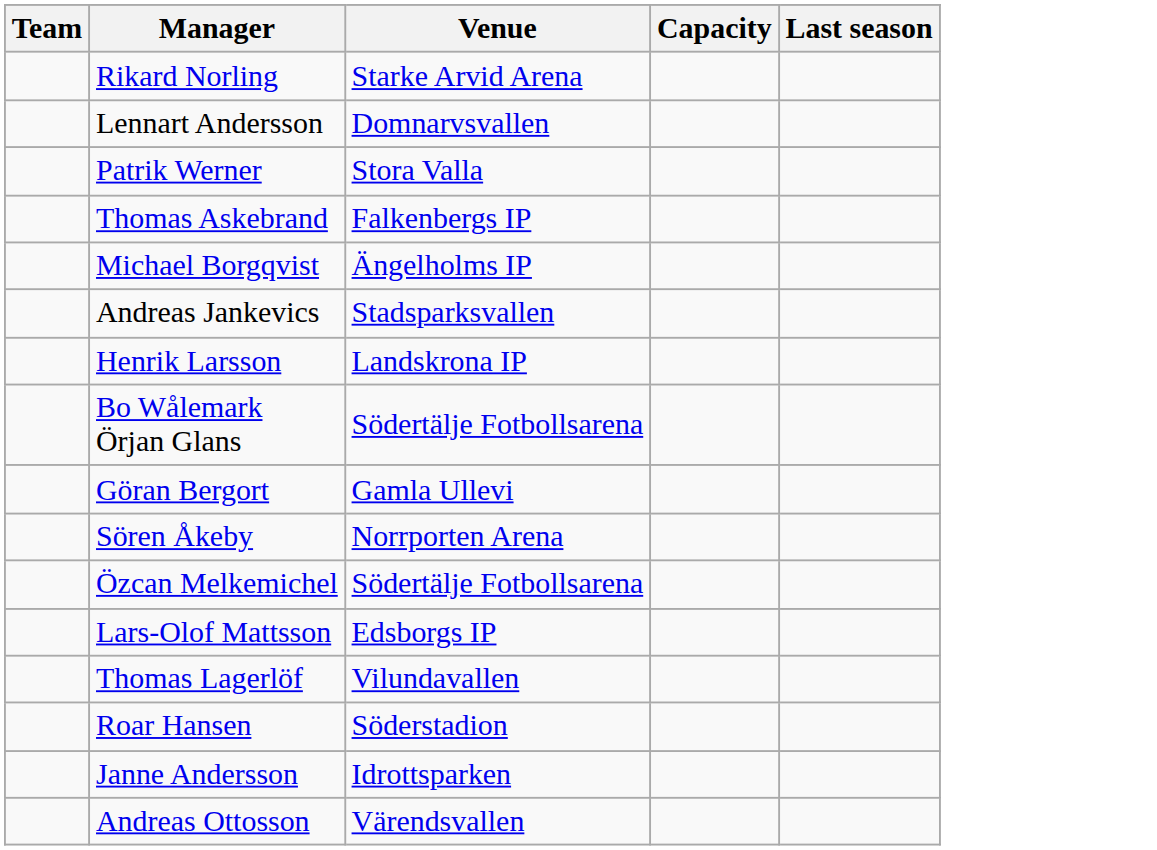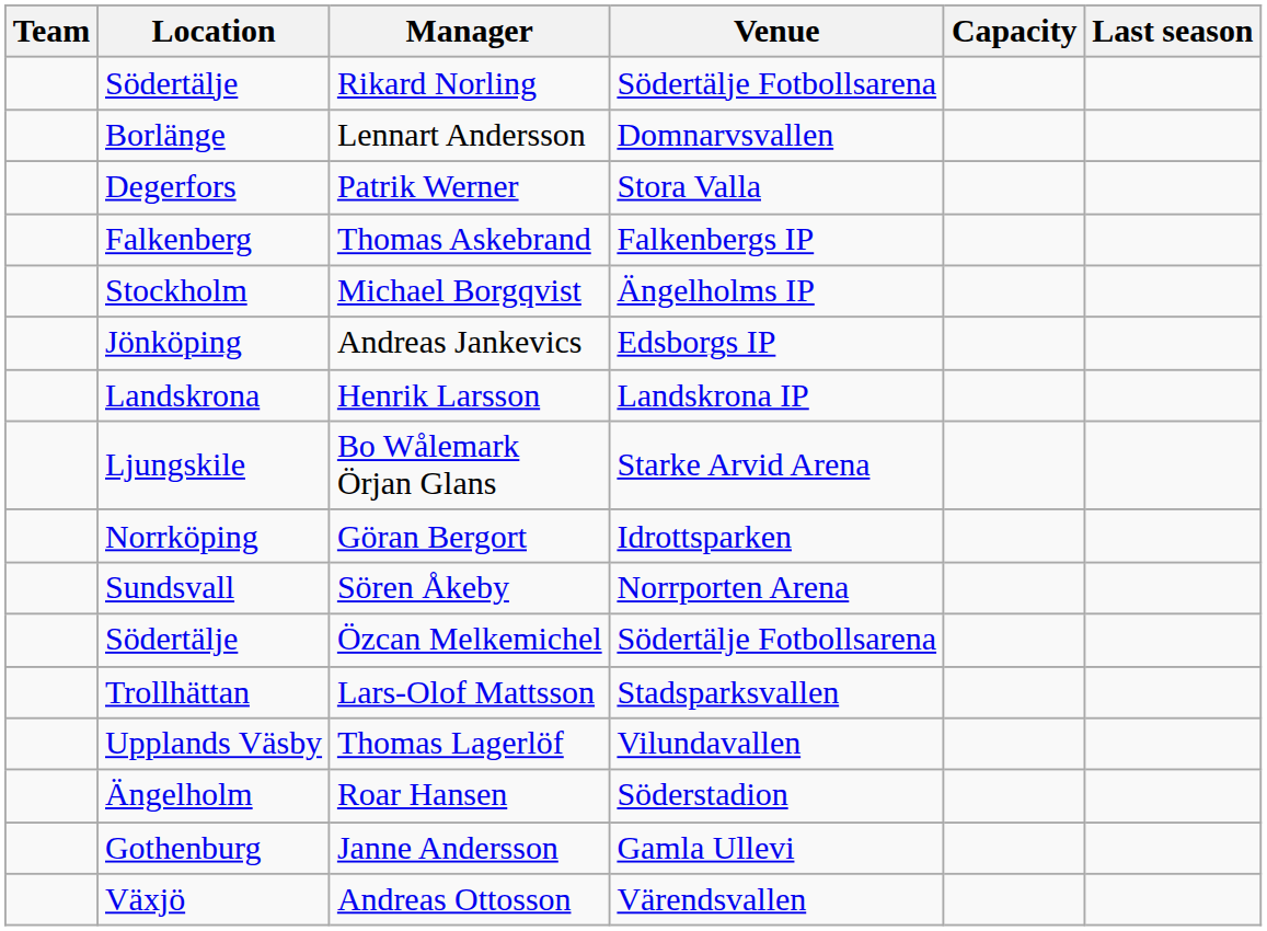+ column: Location | Södertälje | Borlänge | Degerfors | Falkenberg | Stockholm | Jönköping | Landskrona | Ljungskile | Norrköping | Sundsvall | Södertälje | Trollhättan | Upplands Väsby | Ängelholm | Gothenburg | Växjö
Rikard Norling | Venue: Starke Arvid Arena -> Södertälje Fotbollsarena
Andreas Jankevics | Venue: Stadsparksvallen -> Edsborgs IP
Bo Wålemark Örjan Glans | Venue: Södertälje Fotbollsarena -> Starke Arvid Arena
Göran Bergort | Venue: Gamla Ullevi -> Idrottsparken
Lars-Olof Mattsson | Venue: Edsborgs IP -> Stadsparksvallen
Janne Andersson | Venue: Idrottsparken -> Gamla Ullevi
